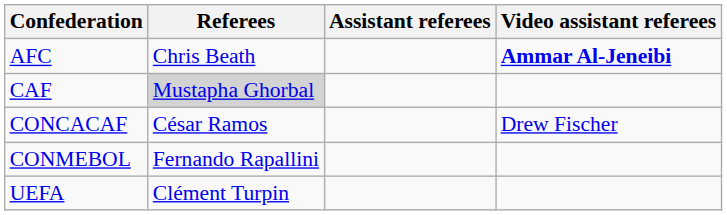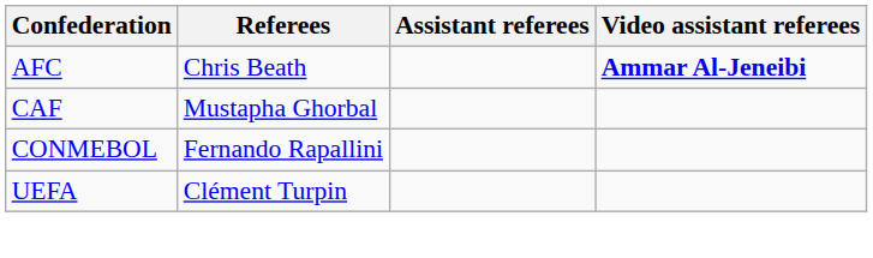CAF | Referees: lightgrey background -> no background
- row: CONCACAF | César Ramos | Drew Fischer
